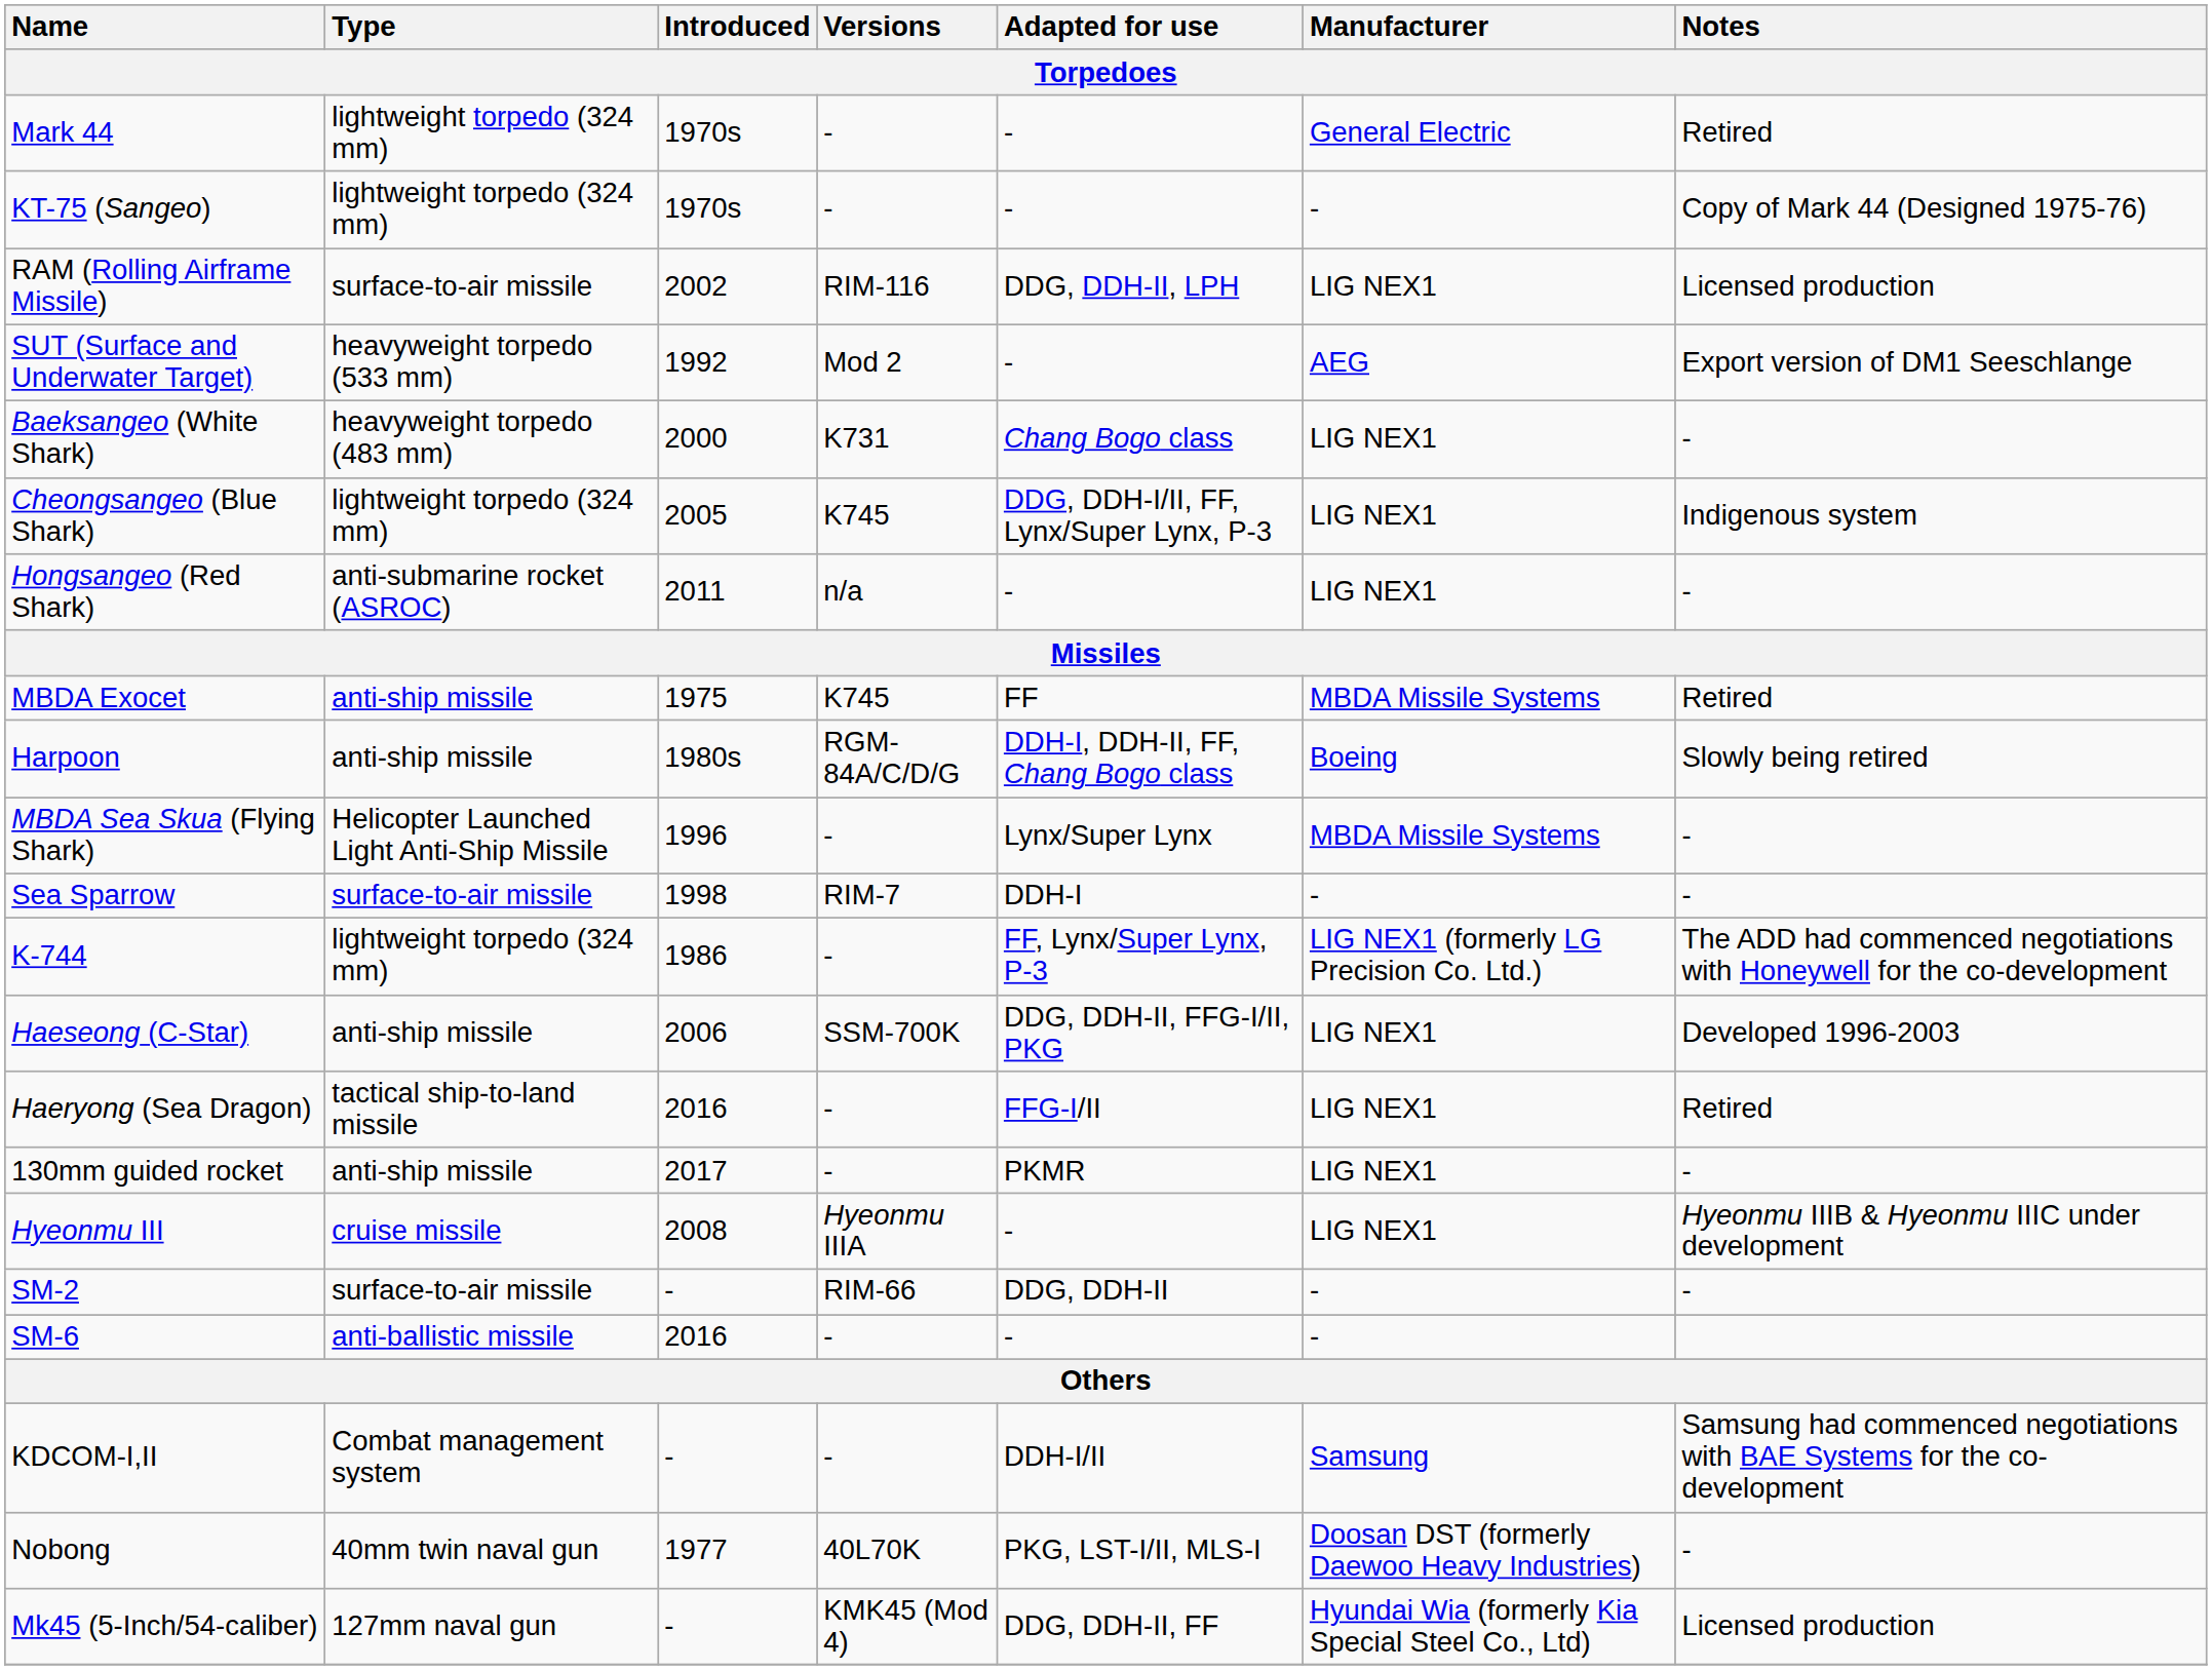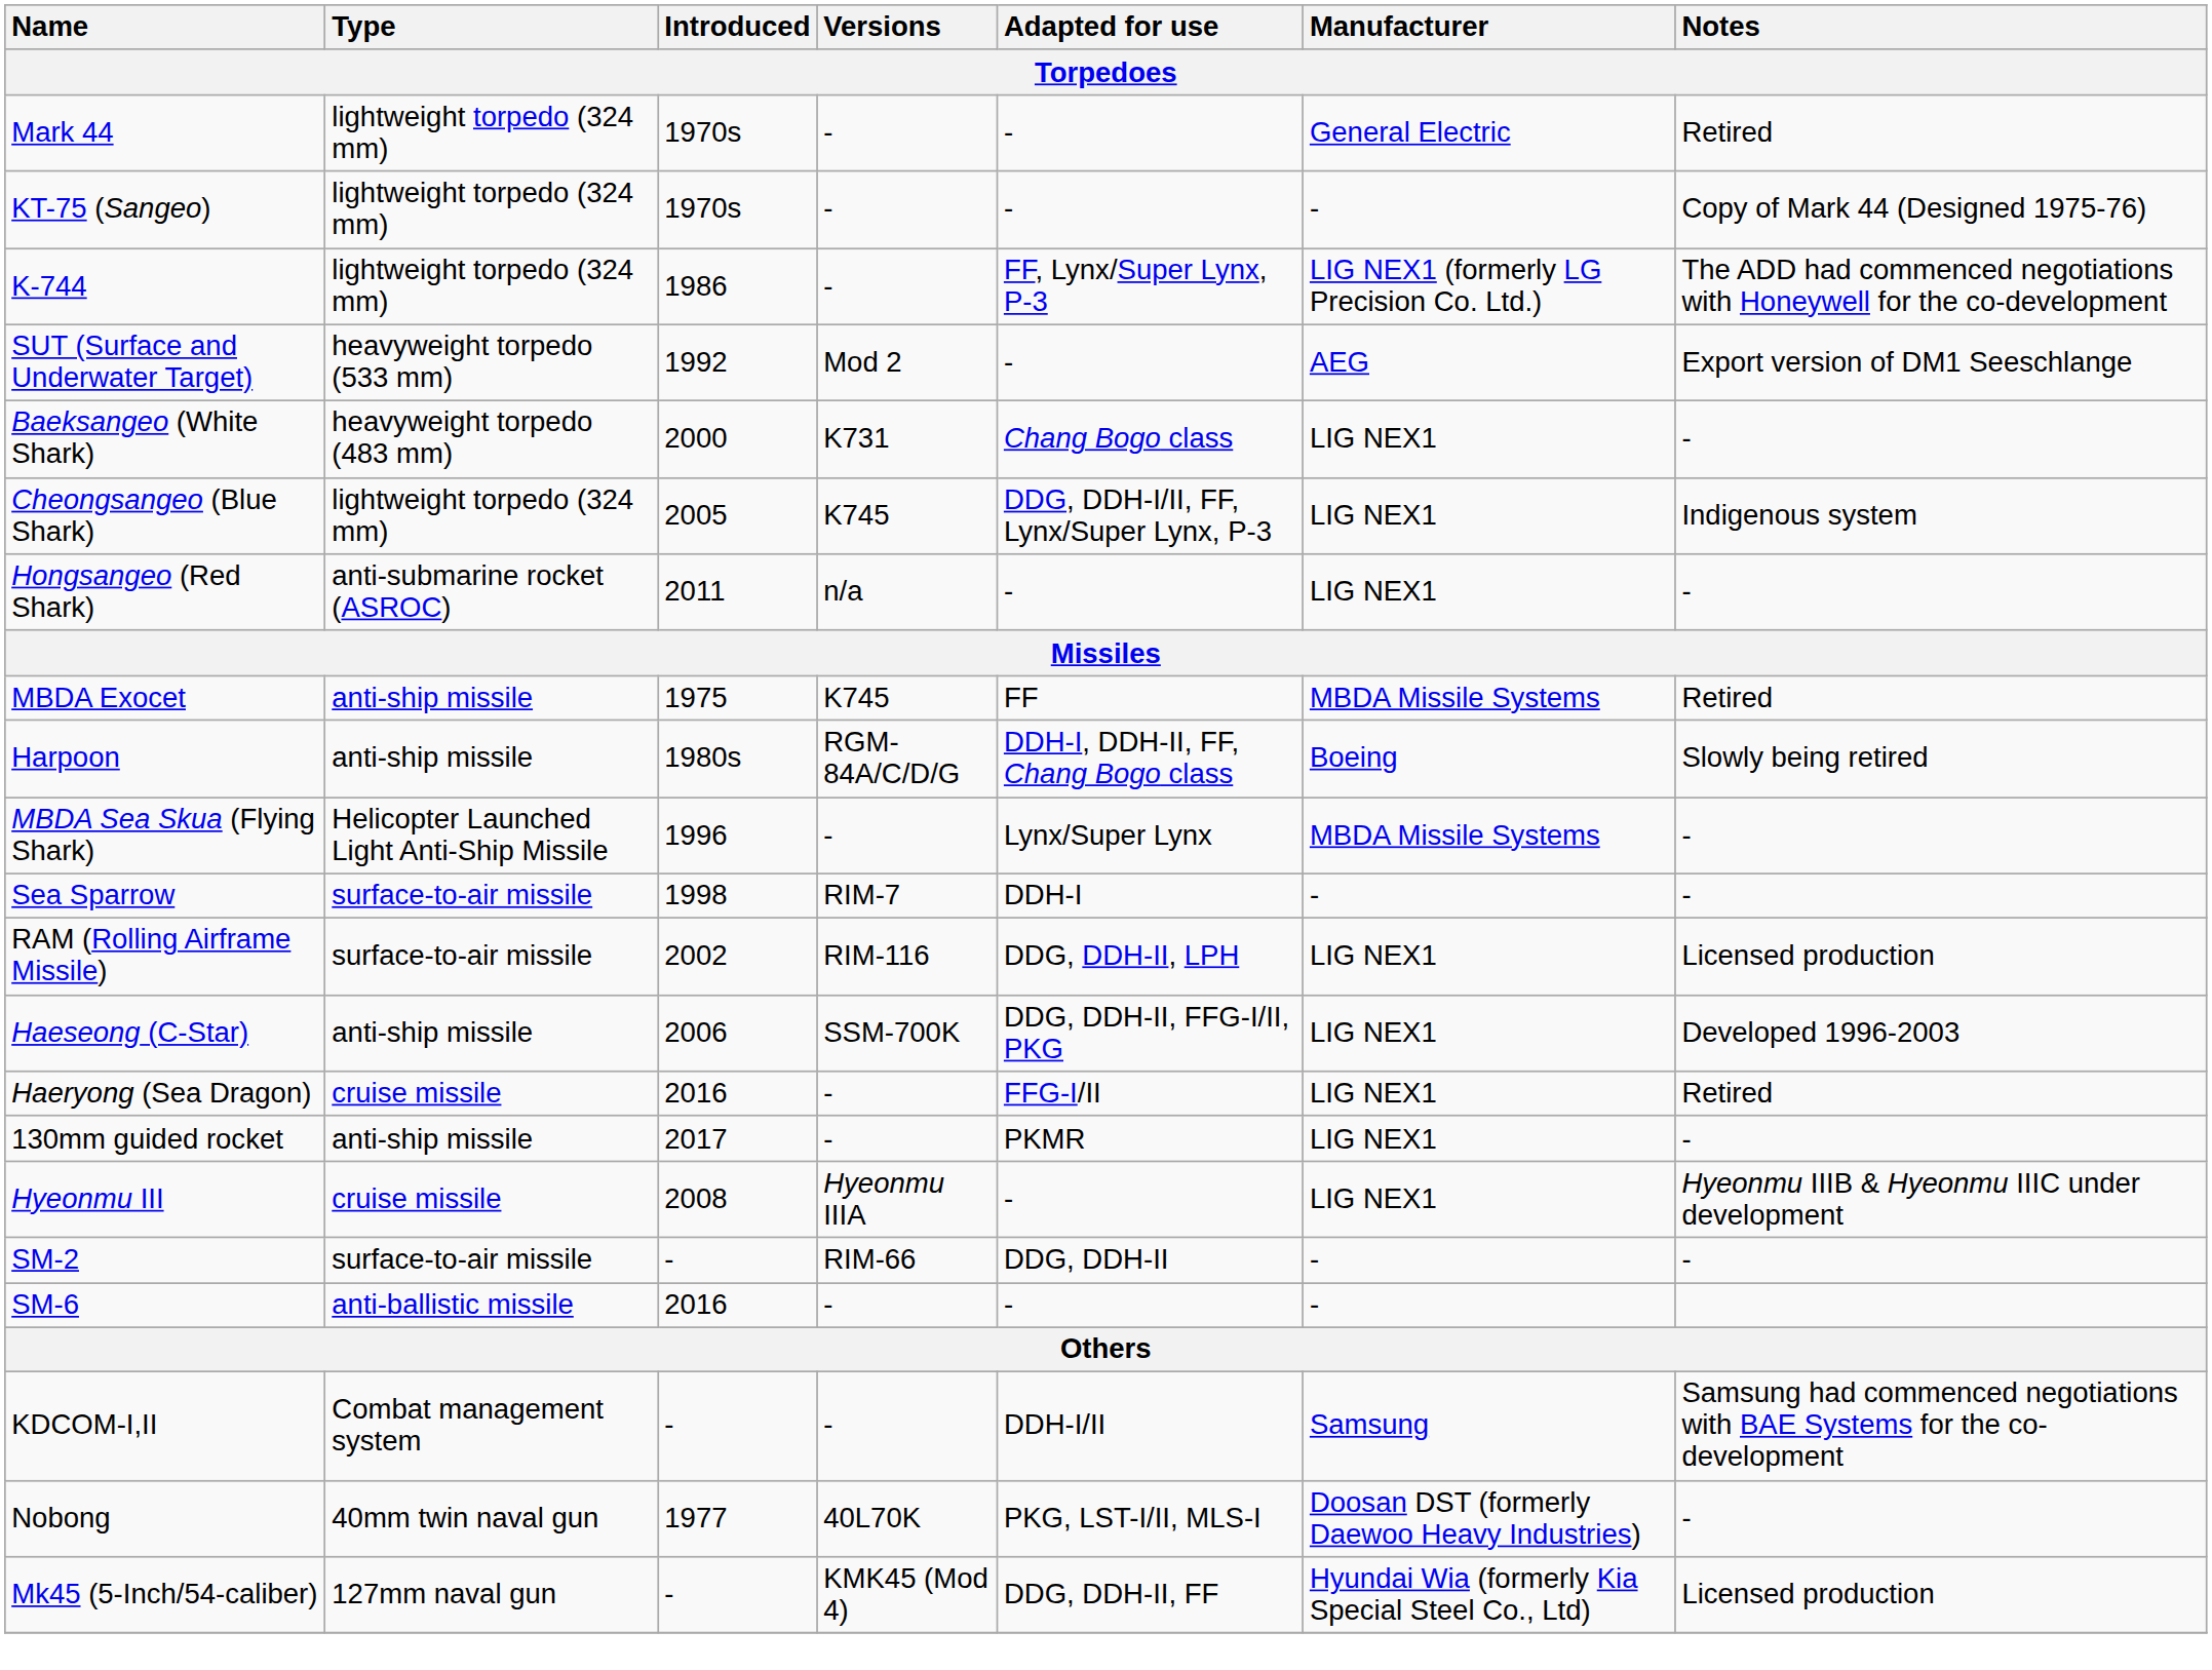rows swapped: K-744 <-> RAM (Rolling Airframe Missile)
Haeryong (Sea Dragon) | Type: tactical ship-to-land missile -> cruise missile
